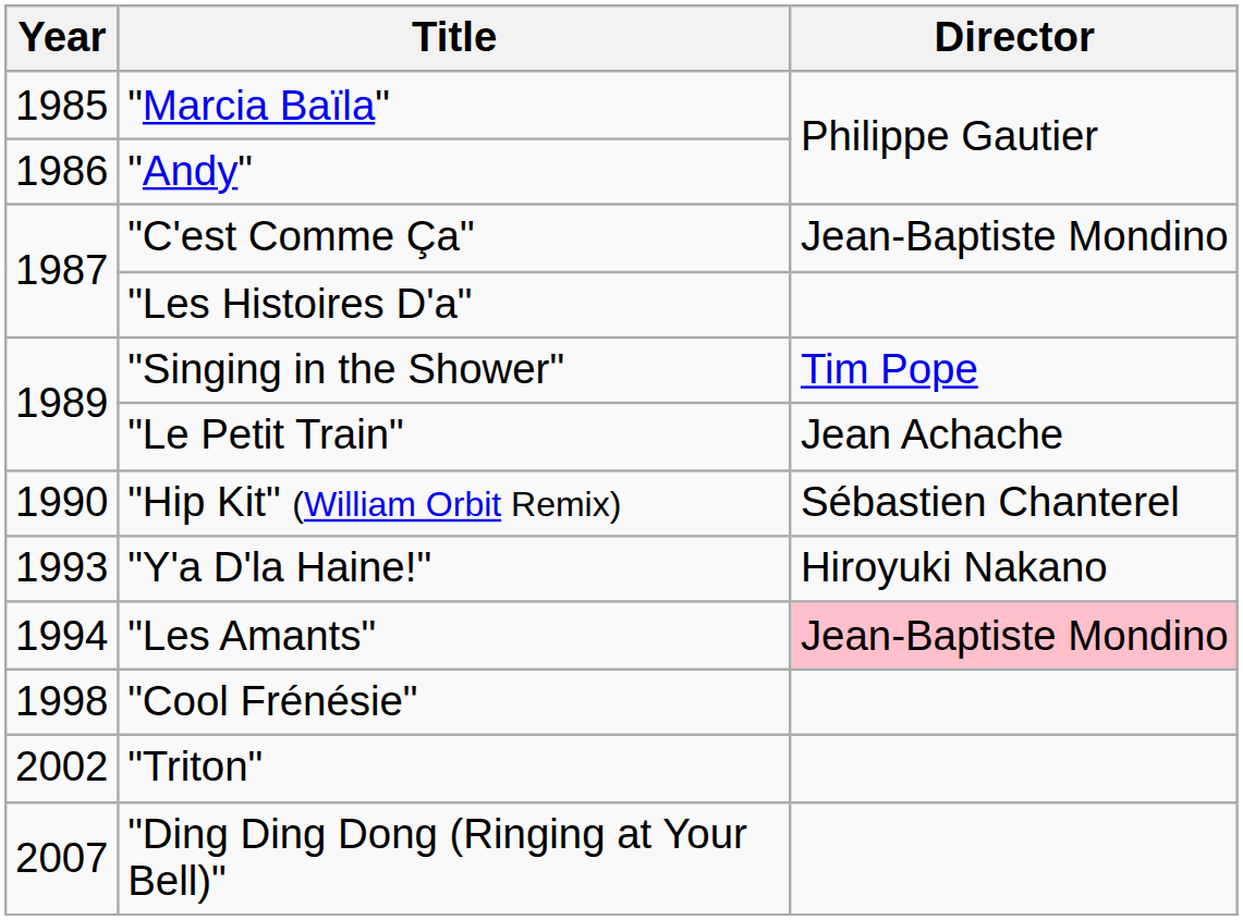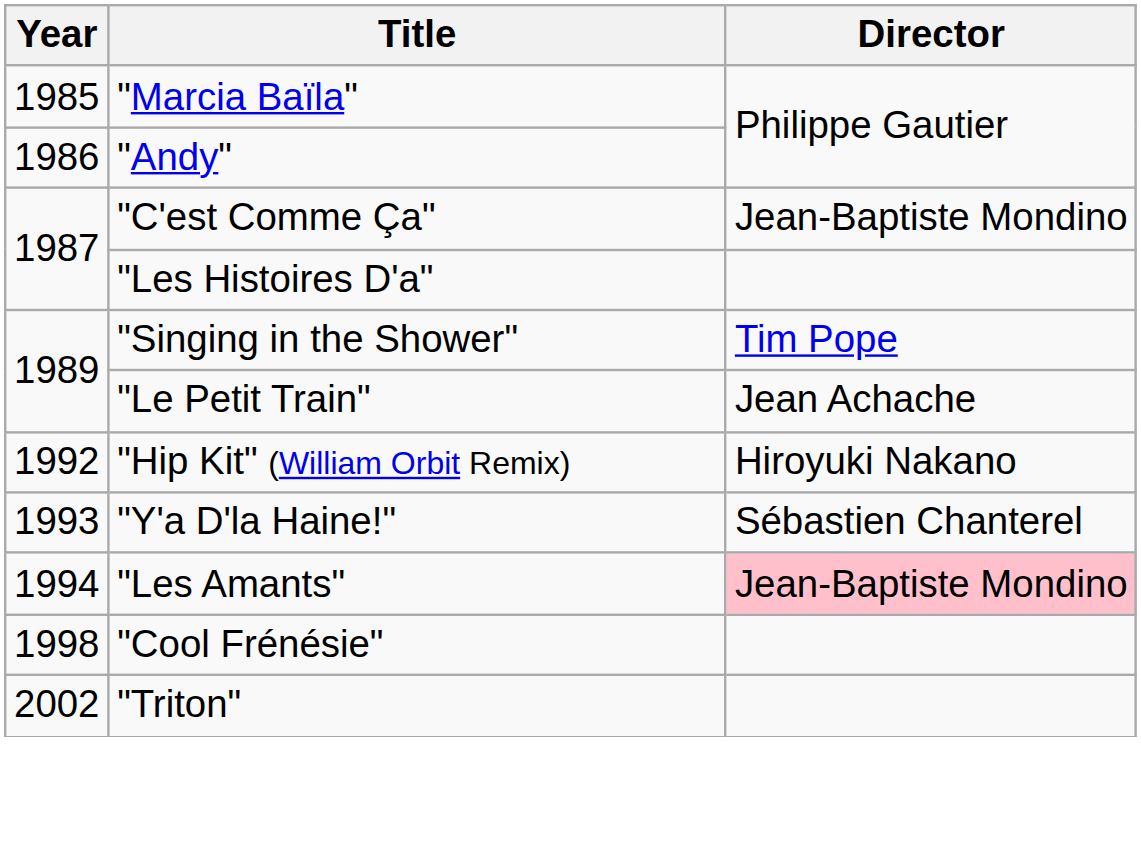"Hip Kit" (William Orbit Remix) | Year: 1990 -> 1992
"Hip Kit" (William Orbit Remix) | Director: Sébastien Chanterel -> Hiroyuki Nakano
"Y'a D'la Haine!" | Director: Hiroyuki Nakano -> Sébastien Chanterel
- row: 2007 | "Ding Ding Dong (Ringing at Your Bell)"
